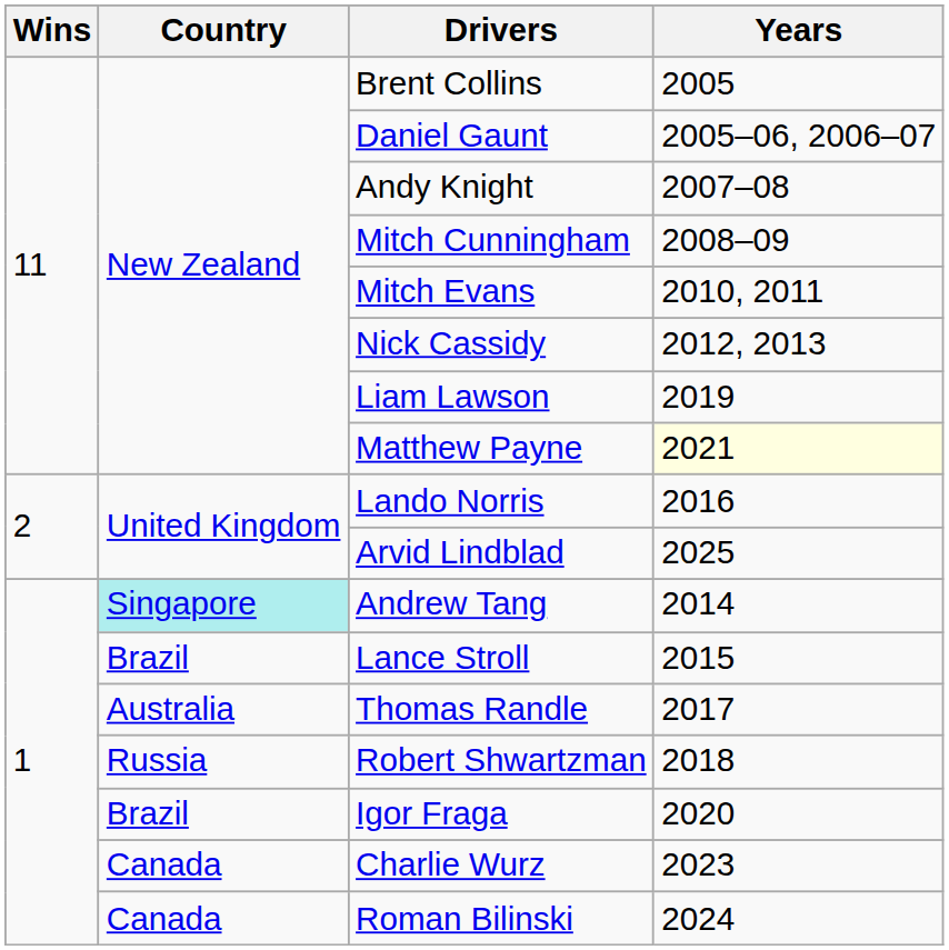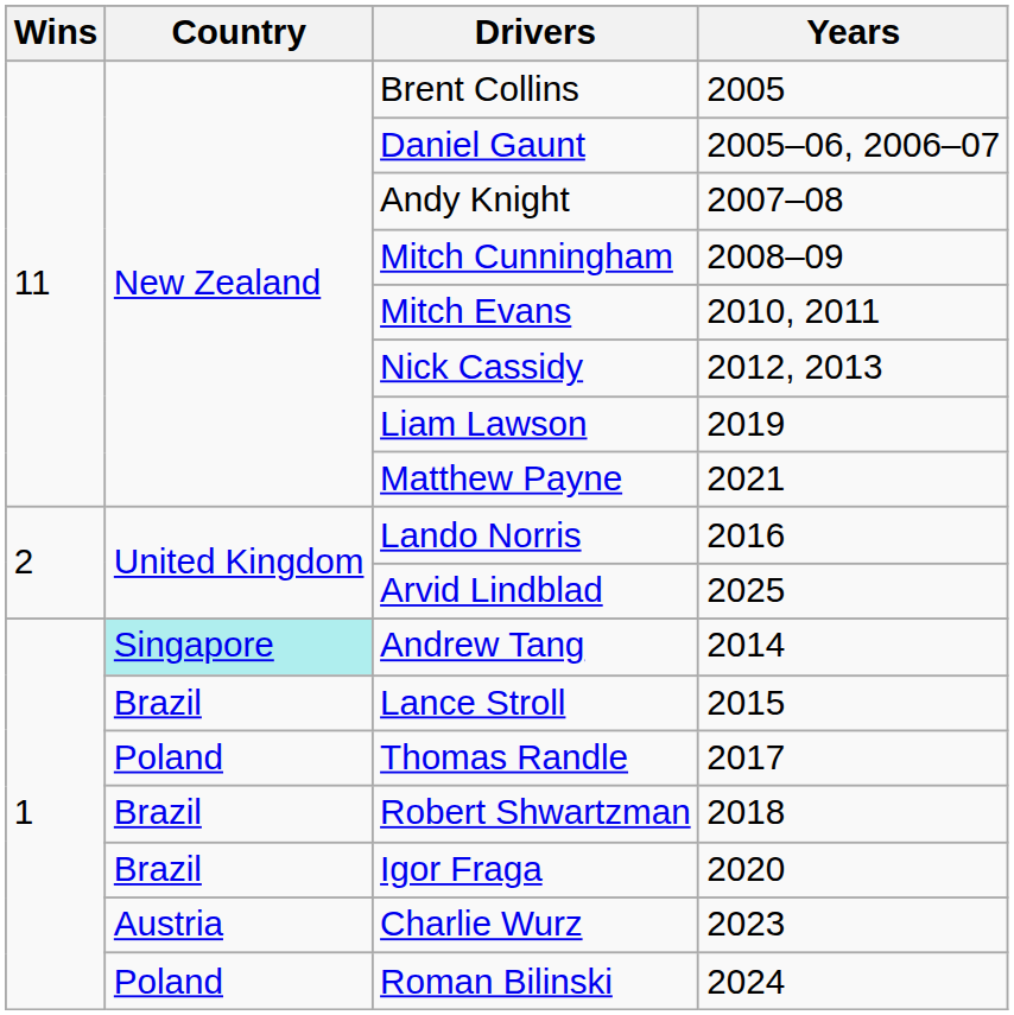Matthew Payne | Years: lightyellow background -> no background
Thomas Randle | Country: Australia -> Poland
Robert Shwartzman | Country: Russia -> Brazil
Charlie Wurz | Country: Canada -> Austria
Roman Bilinski | Country: Canada -> Poland
